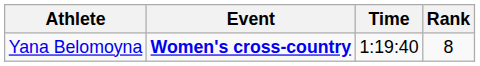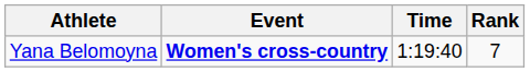Yana Belomoyna | Rank: 8 -> 7
